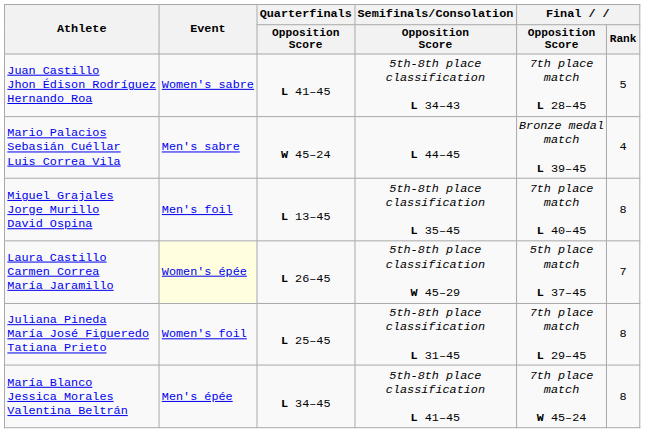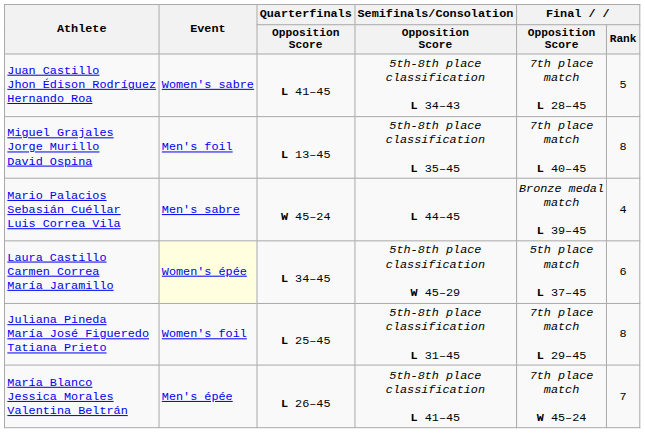rows swapped: Miguel Grajales Jorge Murillo David Ospina <-> Mario Palacios Sebasián Cuéllar Luis Correa Vila
Laura Castillo Carmen Correa María Jaramillo | Quarterfinals / Opposition Score: L 26–45 -> L 34–45
Laura Castillo Carmen Correa María Jaramillo | Final / Rank: 7 -> 6
María Blanco Jessica Morales Valentina Beltrán | Quarterfinals / Opposition Score: L 34–45 -> L 26–45
María Blanco Jessica Morales Valentina Beltrán | Final / Rank: 8 -> 7
